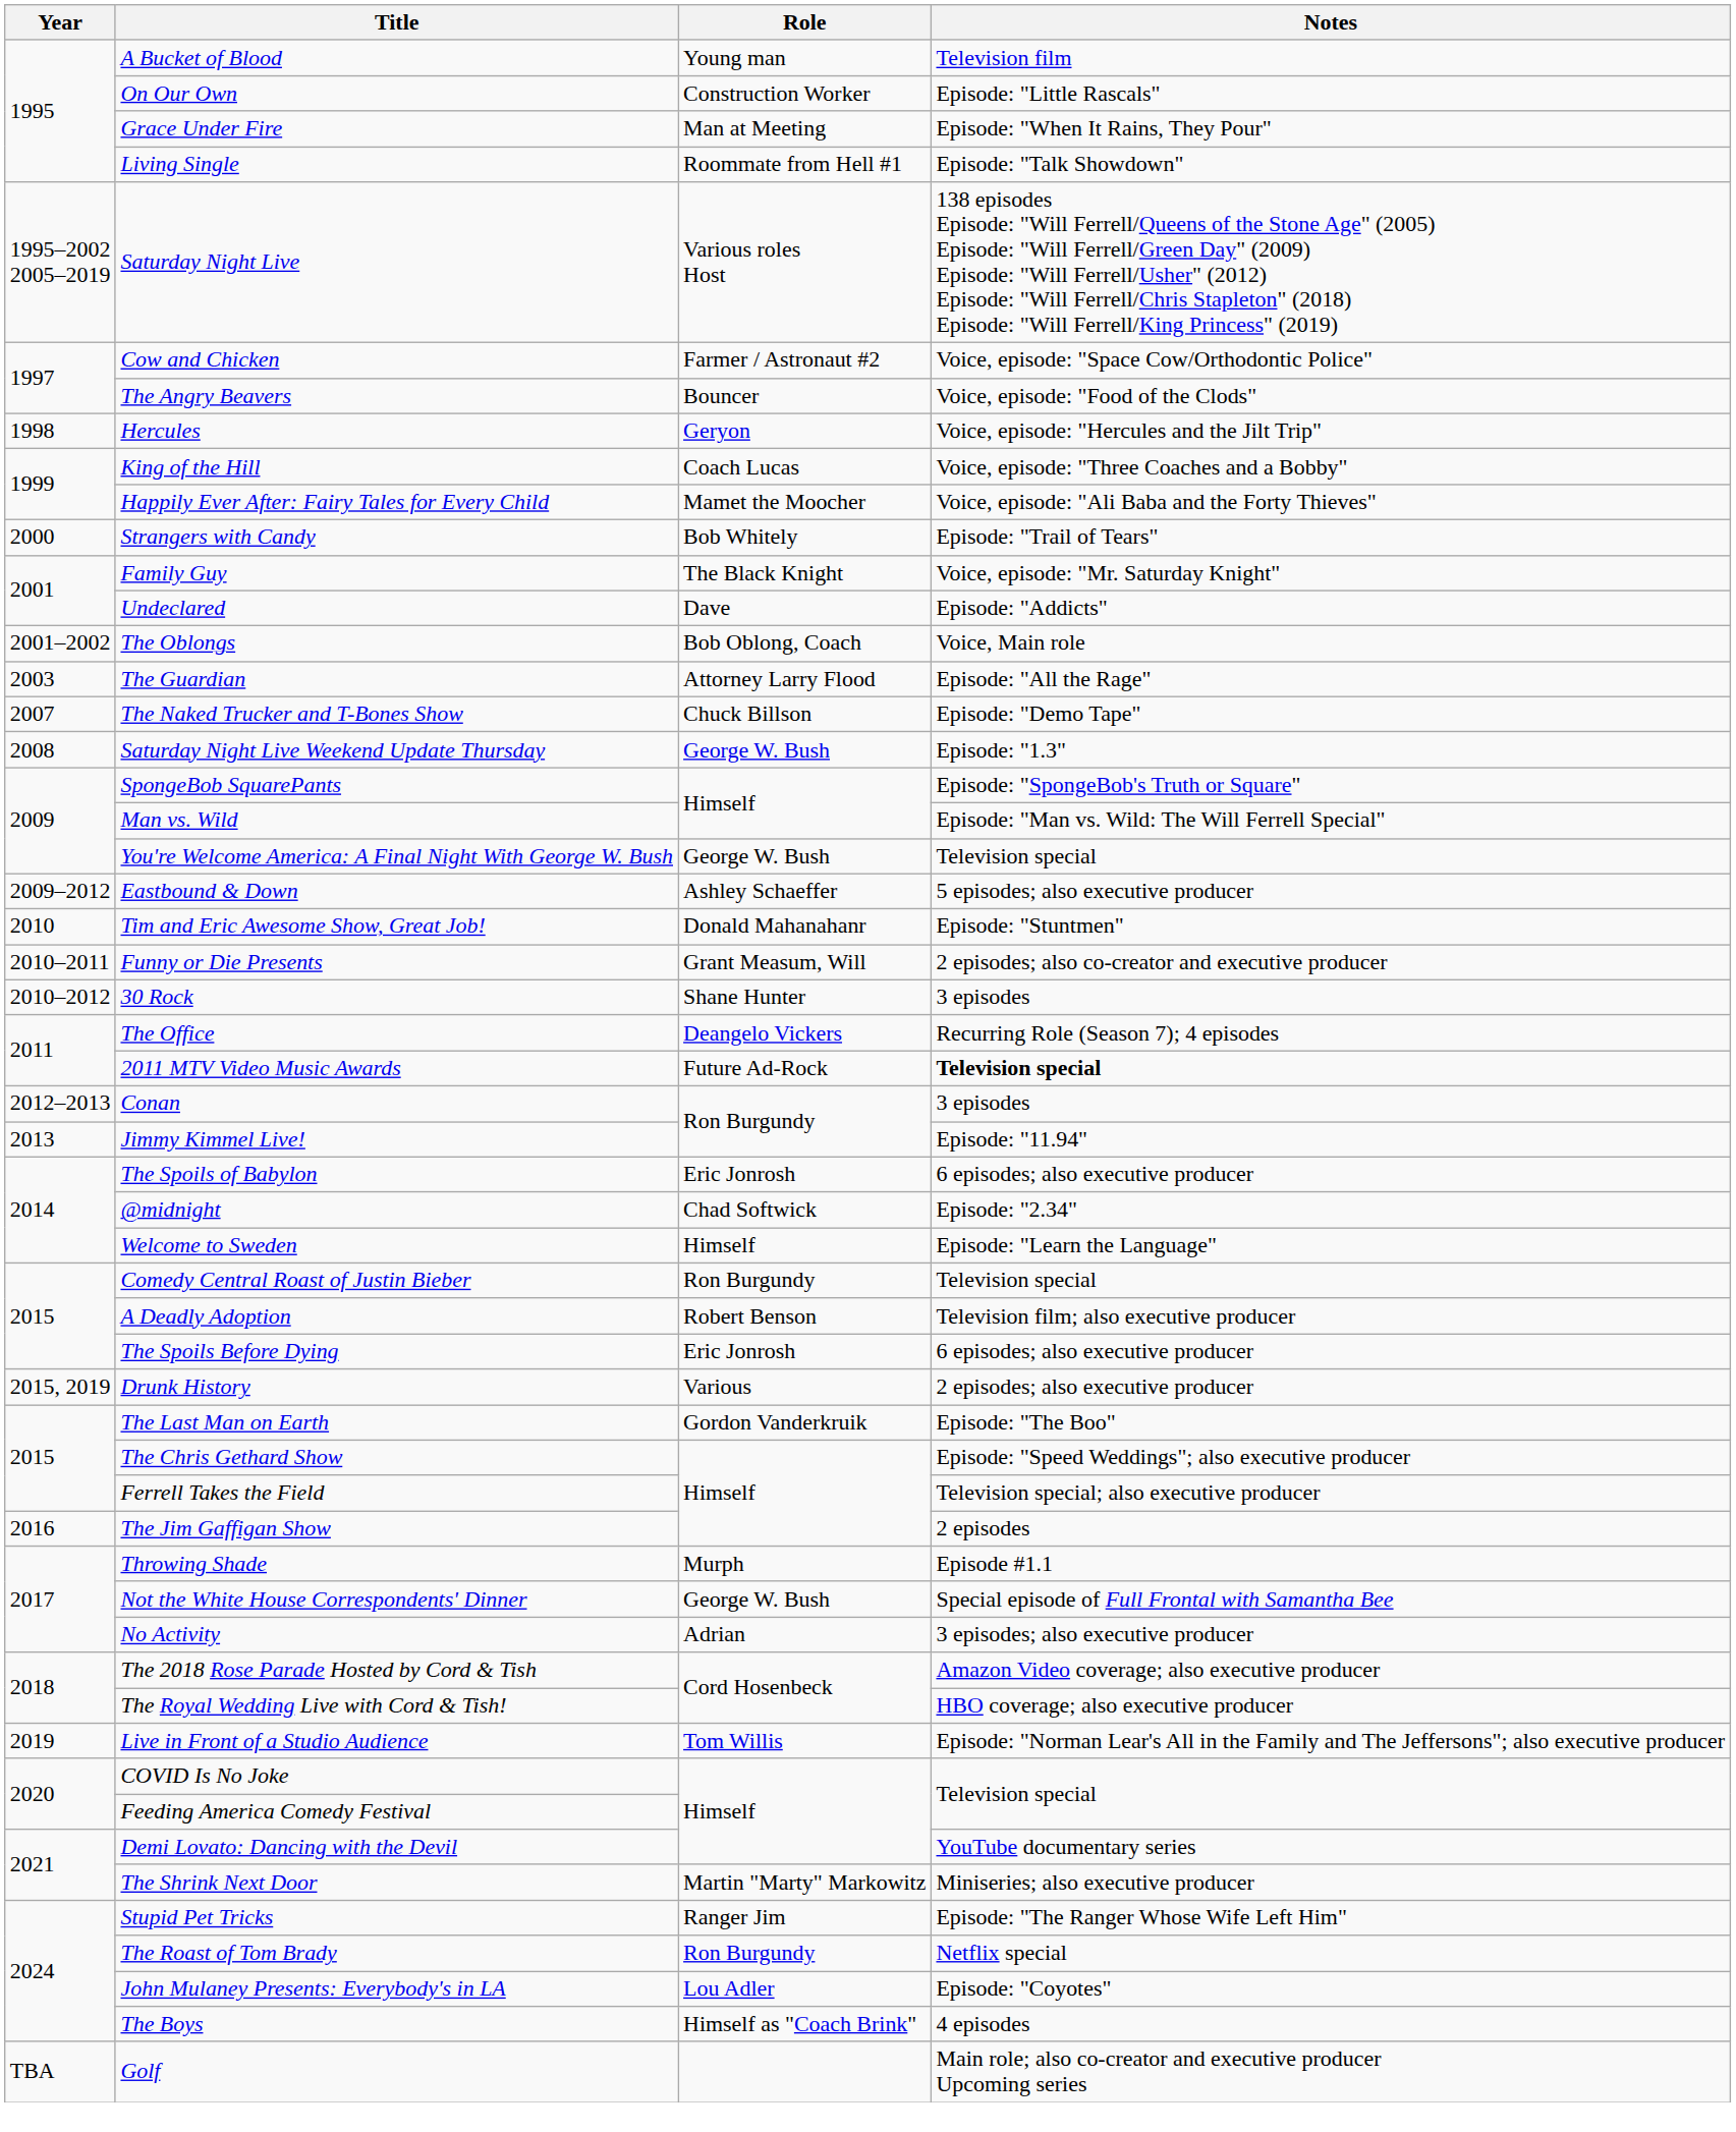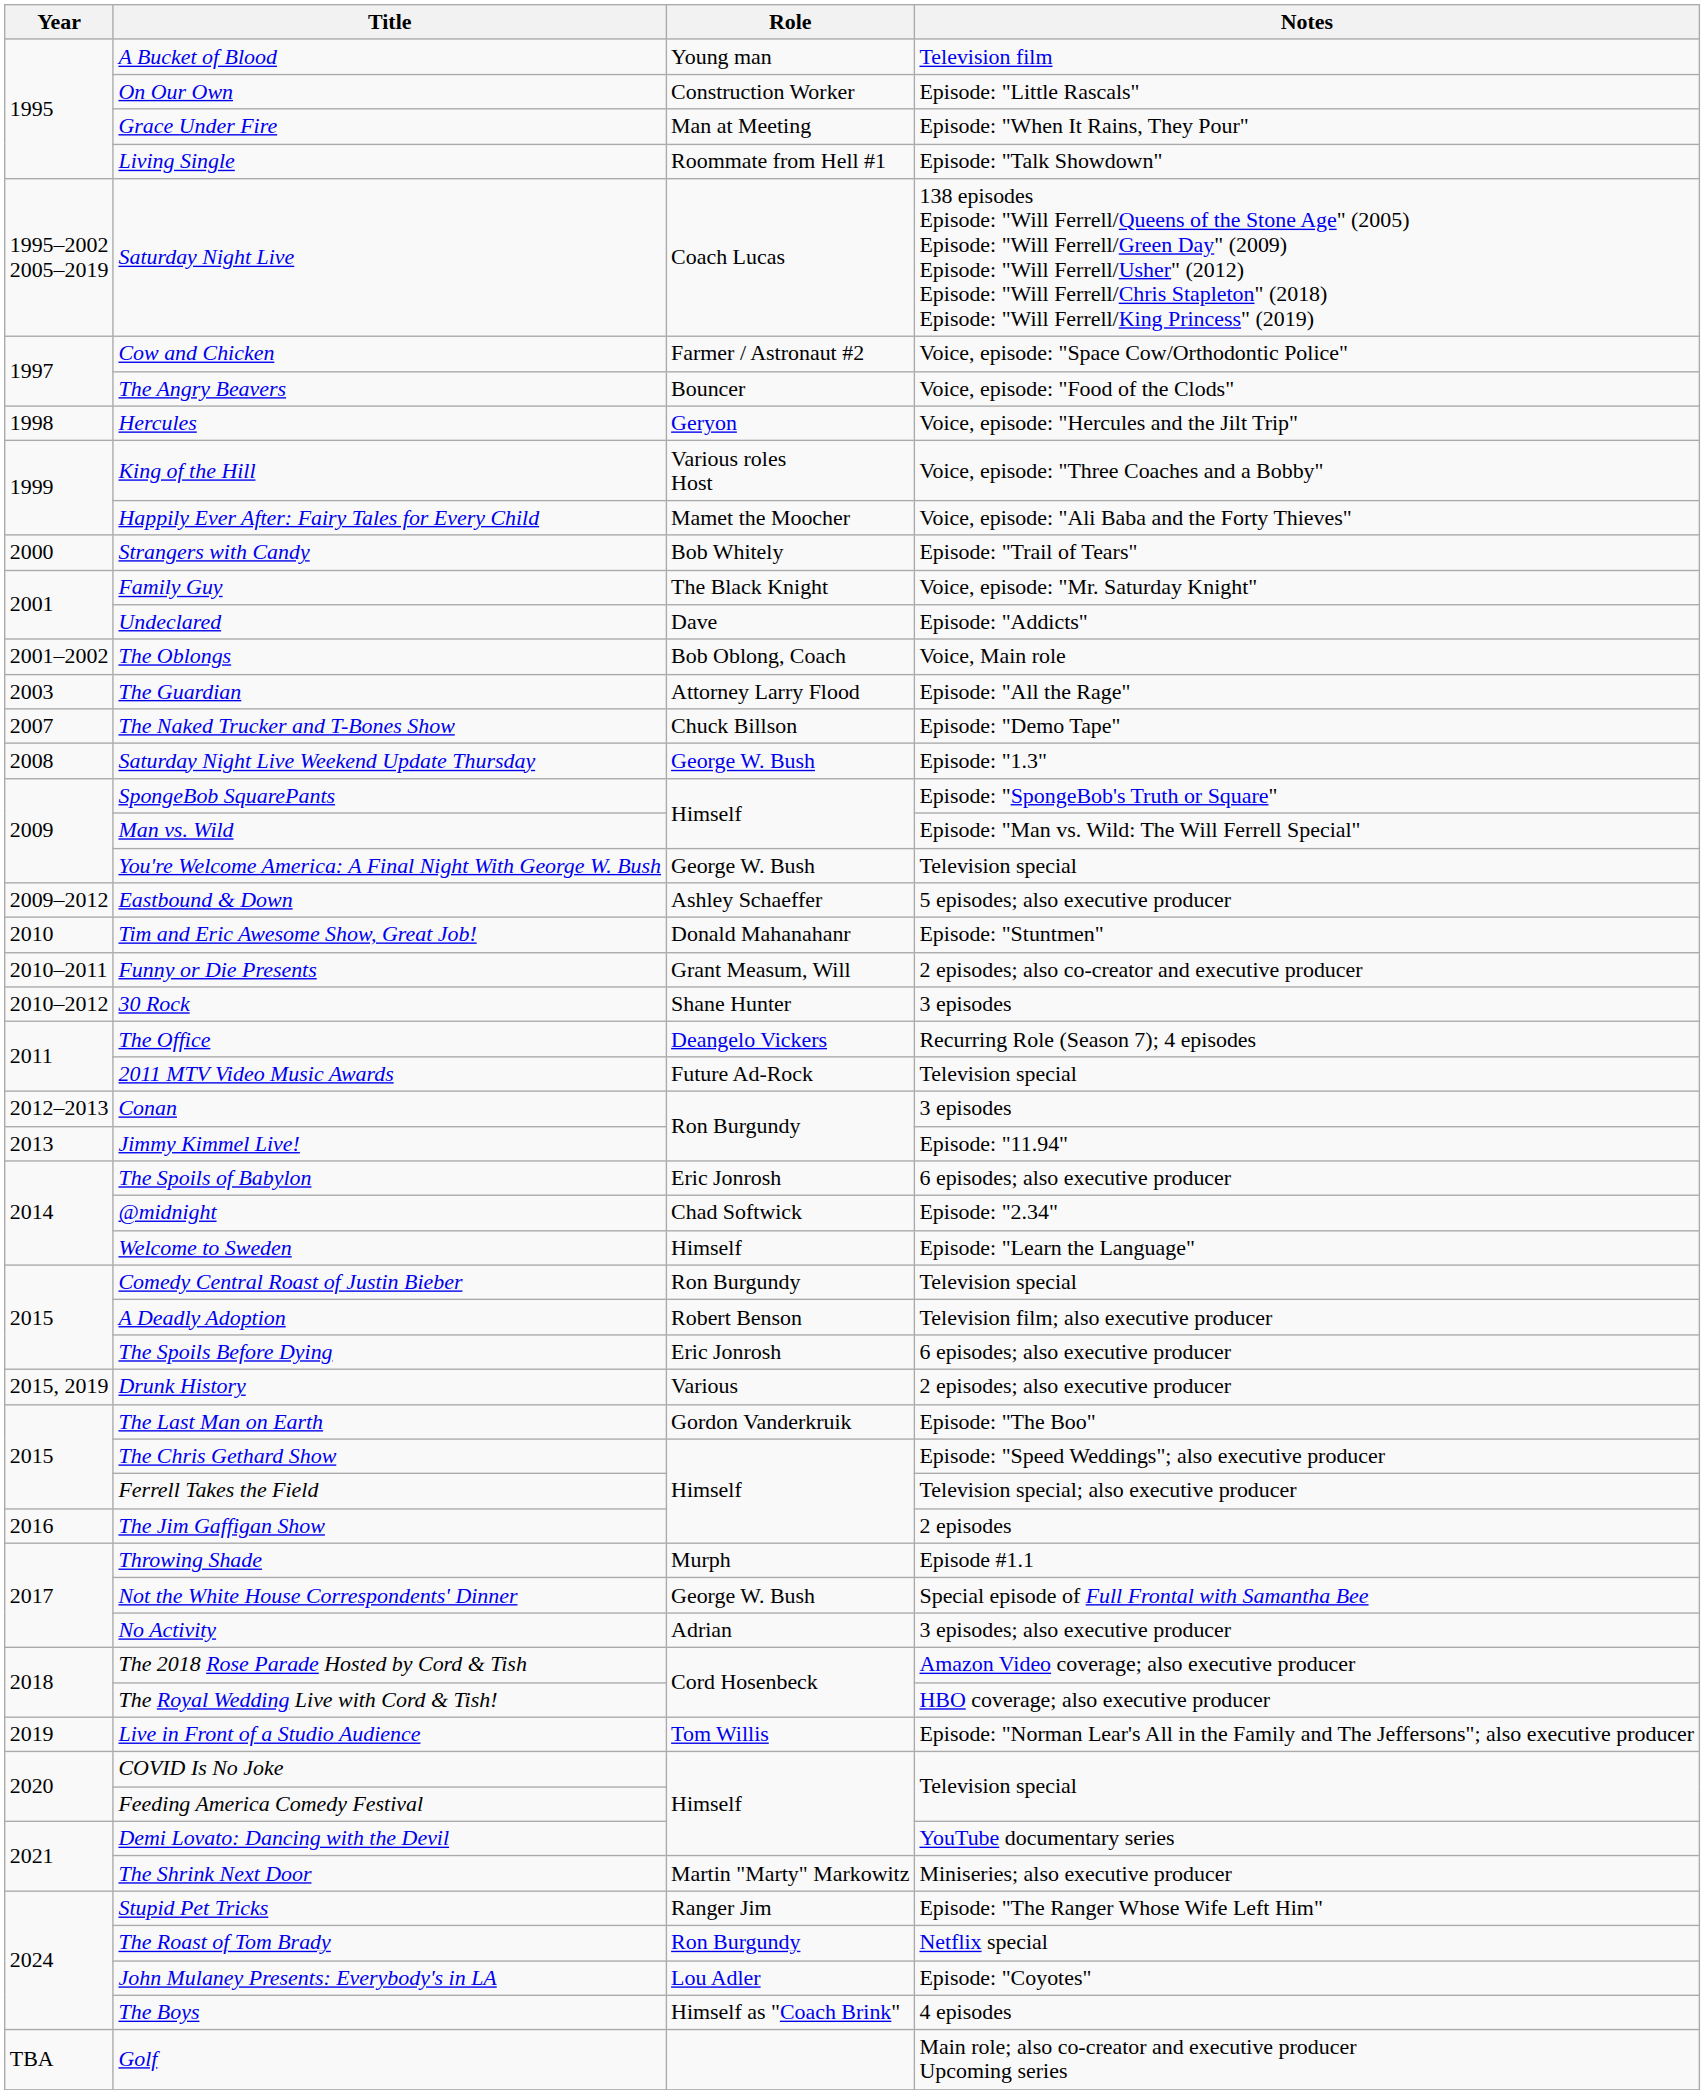Saturday Night Live | Role: Various roles Host -> Coach Lucas
King of the Hill | Role: Coach Lucas -> Various roles Host
2011 MTV Video Music Awards | Notes: bold -> normal
